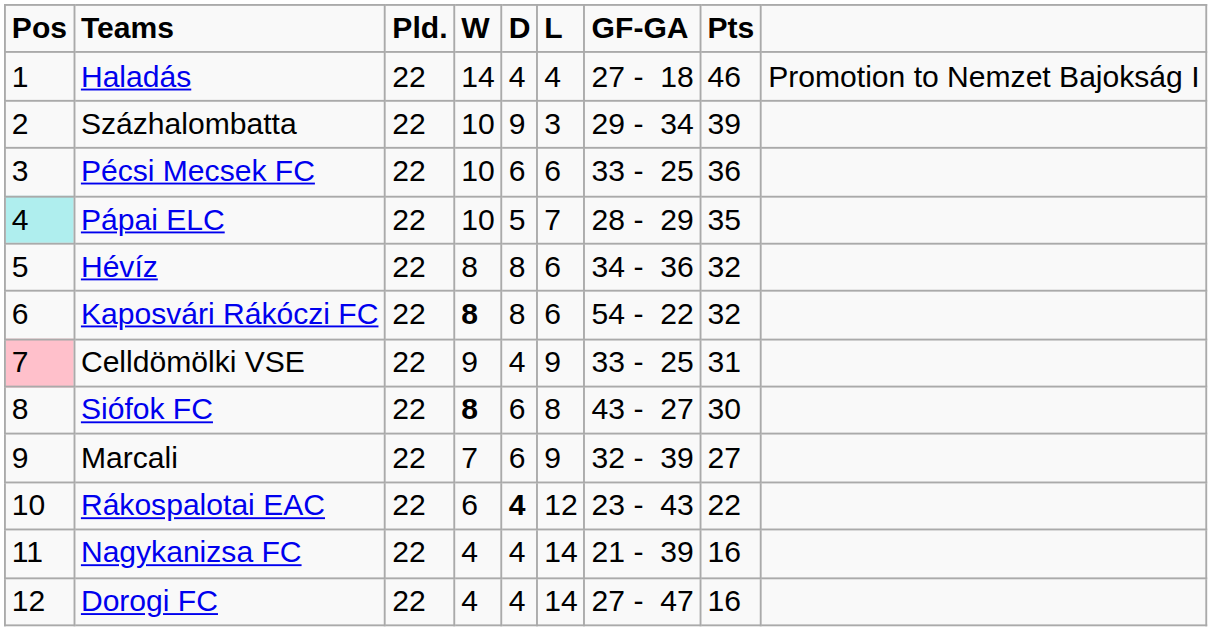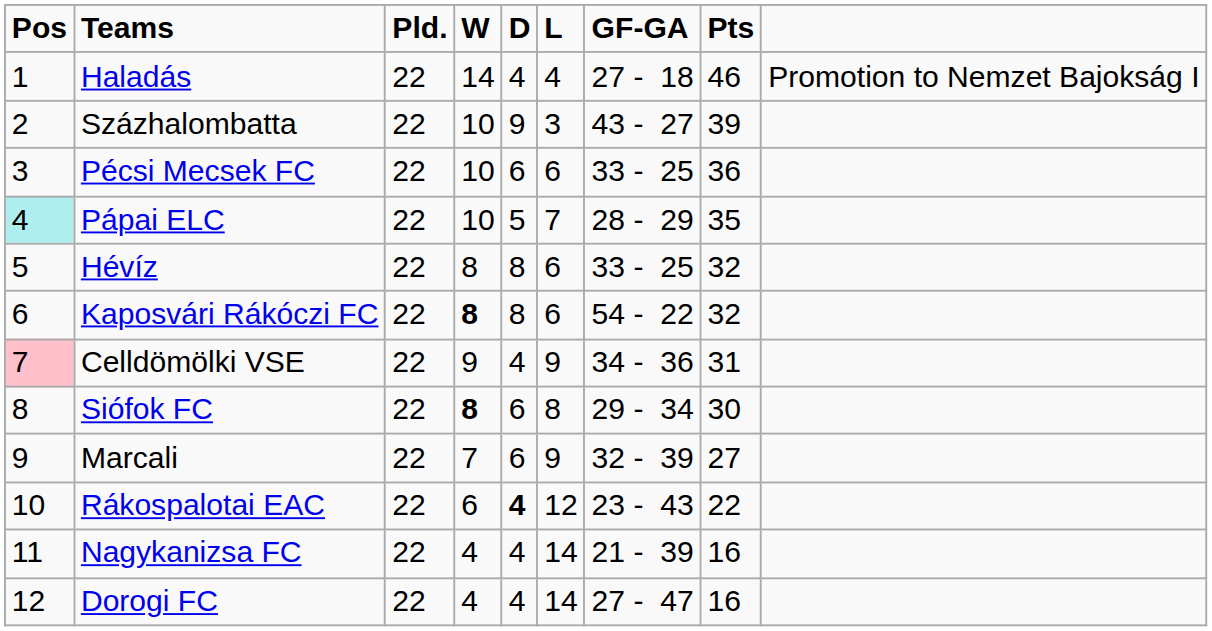Százhalombatta | GF-GA: 29 - 34 -> 43 - 27
Hévíz | GF-GA: 34 - 36 -> 33 - 25
Celldömölki VSE | GF-GA: 33 - 25 -> 34 - 36
Siófok FC | GF-GA: 43 - 27 -> 29 - 34
